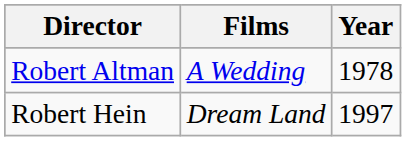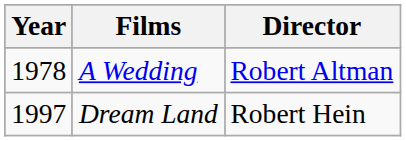columns swapped: Year <-> Director
